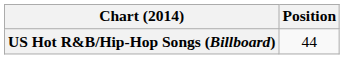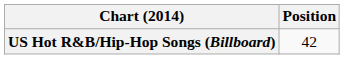US Hot R&B/Hip-Hop Songs (Billboard) | Position: 44 -> 42
